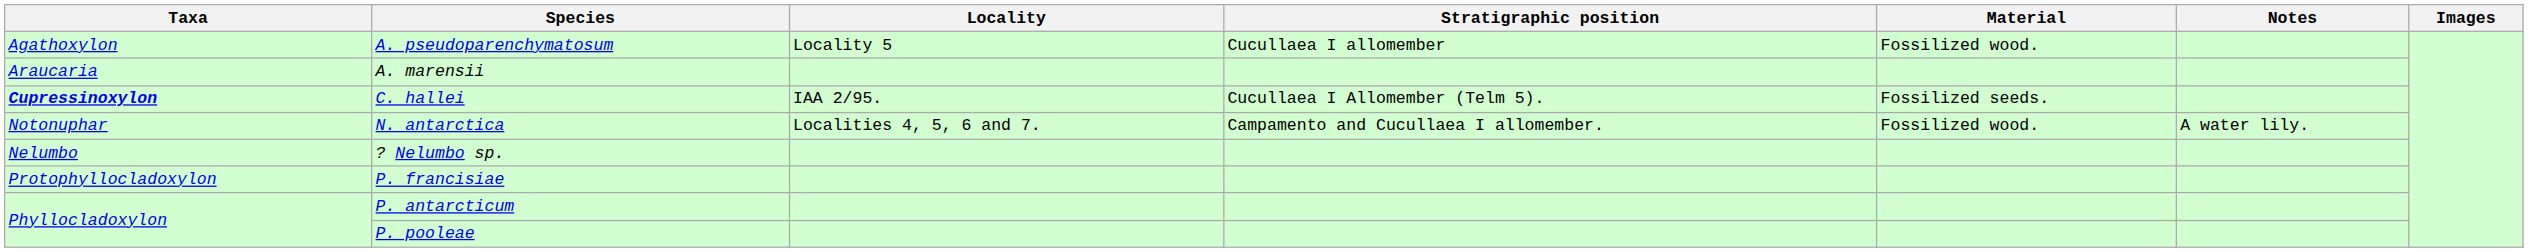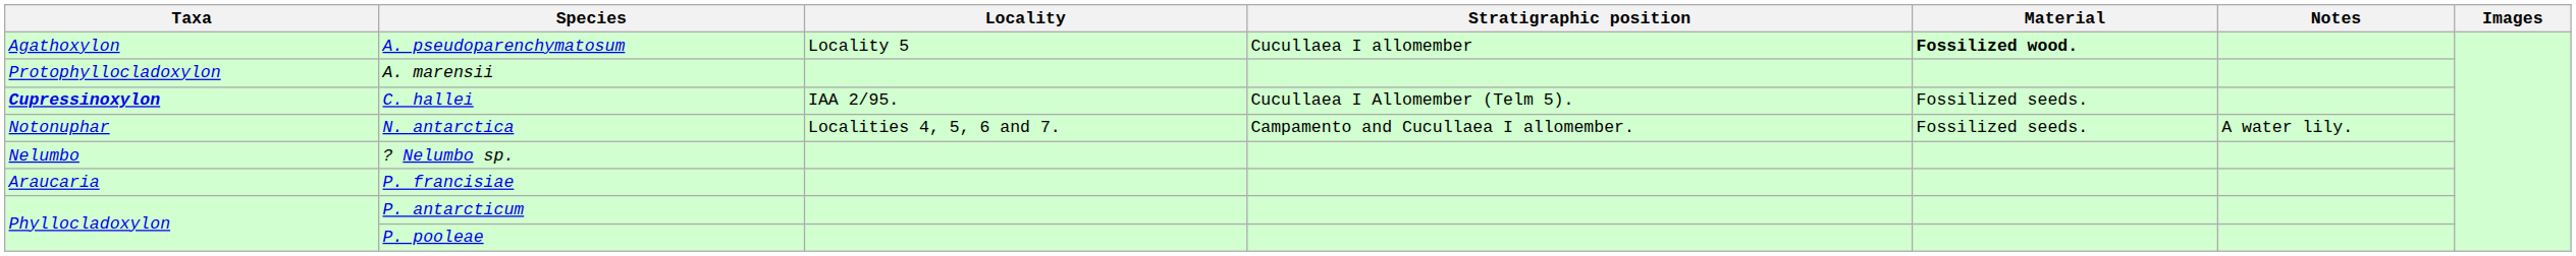A. pseudoparenchymatosum | Material: normal -> bold
A. marensii | Taxa: Araucaria -> Protophyllocladoxylon
N. antarctica | Material: Fossilized wood. -> Fossilized seeds.
P. francisiae | Taxa: Protophyllocladoxylon -> Araucaria
